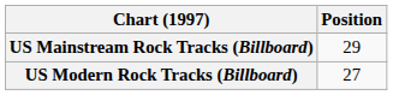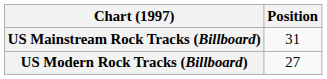US Mainstream Rock Tracks (Billboard) | Position: 29 -> 31
